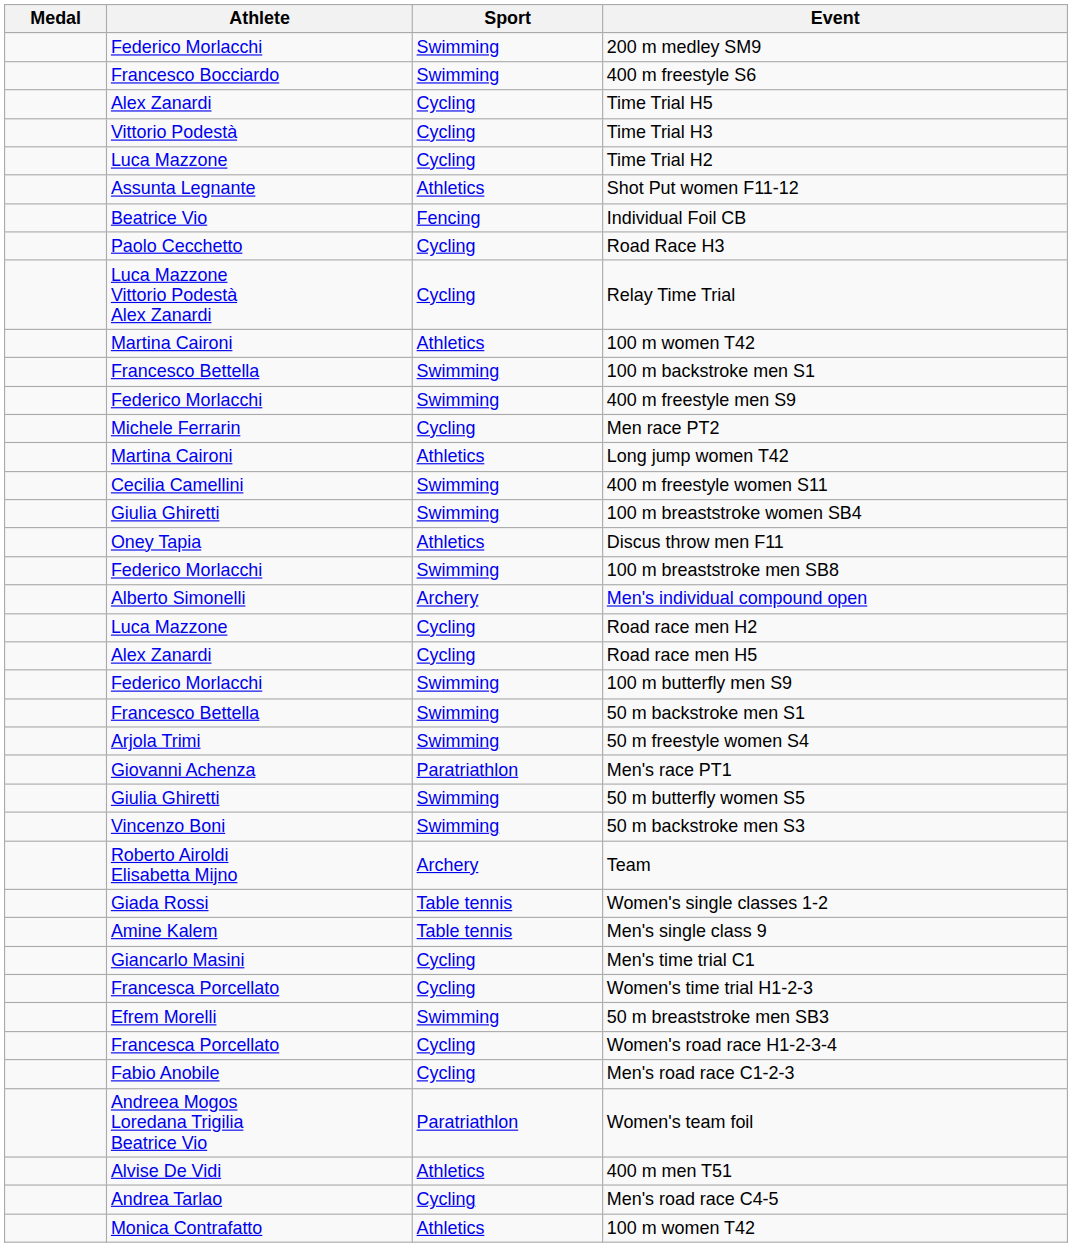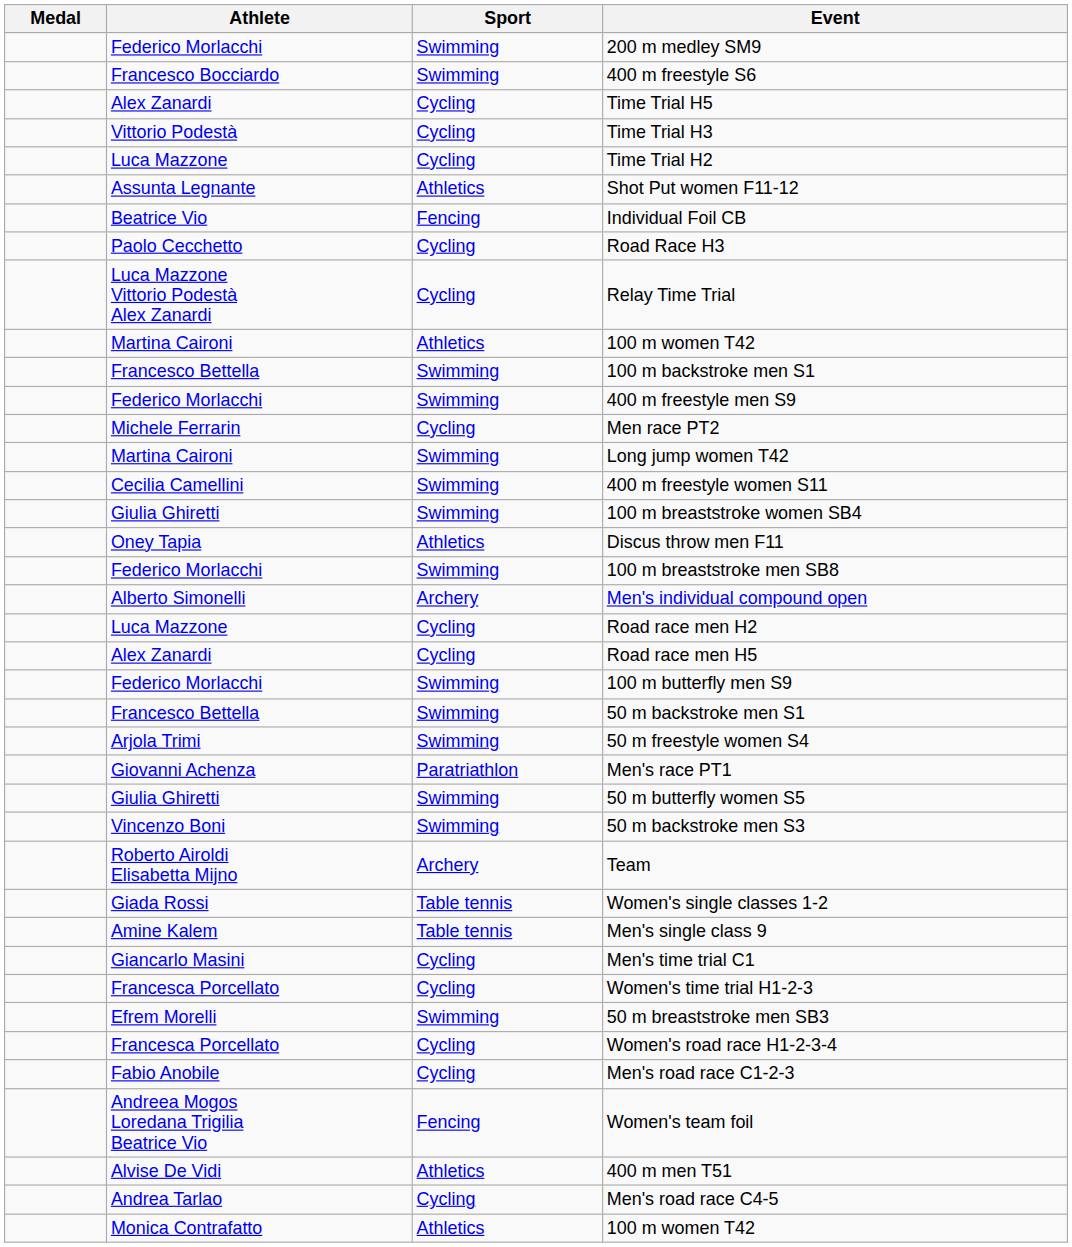Long jump women T42 | Sport: Athletics -> Swimming
Women's team foil | Sport: Paratriathlon -> Fencing
